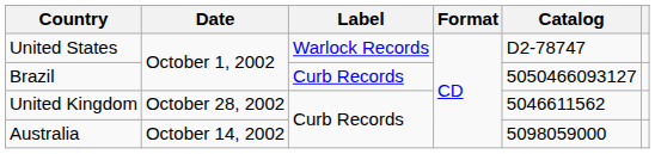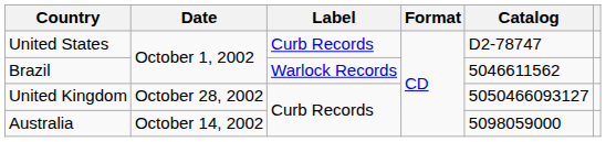United States | Label: Warlock Records -> Curb Records
Brazil | Label: Curb Records -> Warlock Records
Brazil | Catalog: 5050466093127 -> 5046611562
United Kingdom | Catalog: 5046611562 -> 5050466093127
